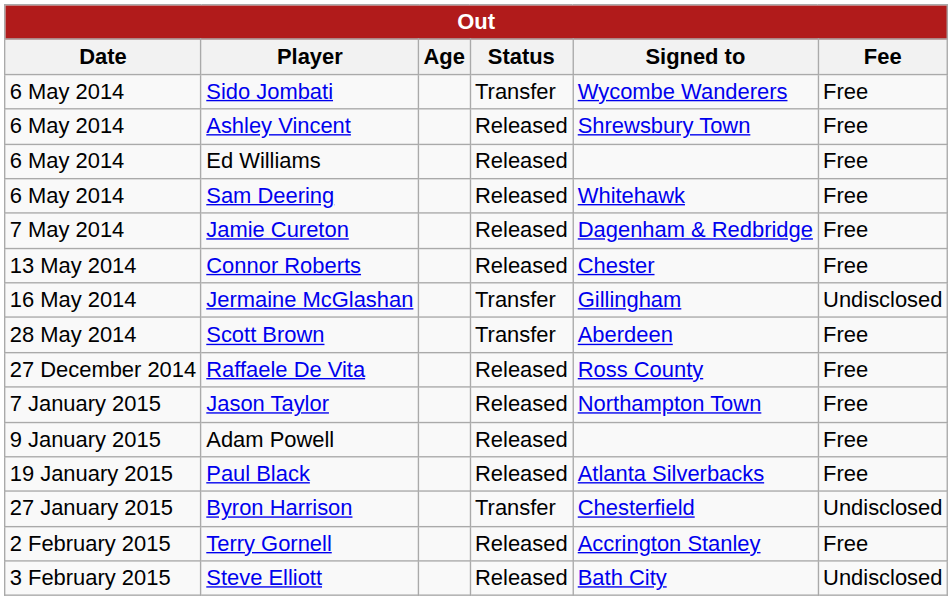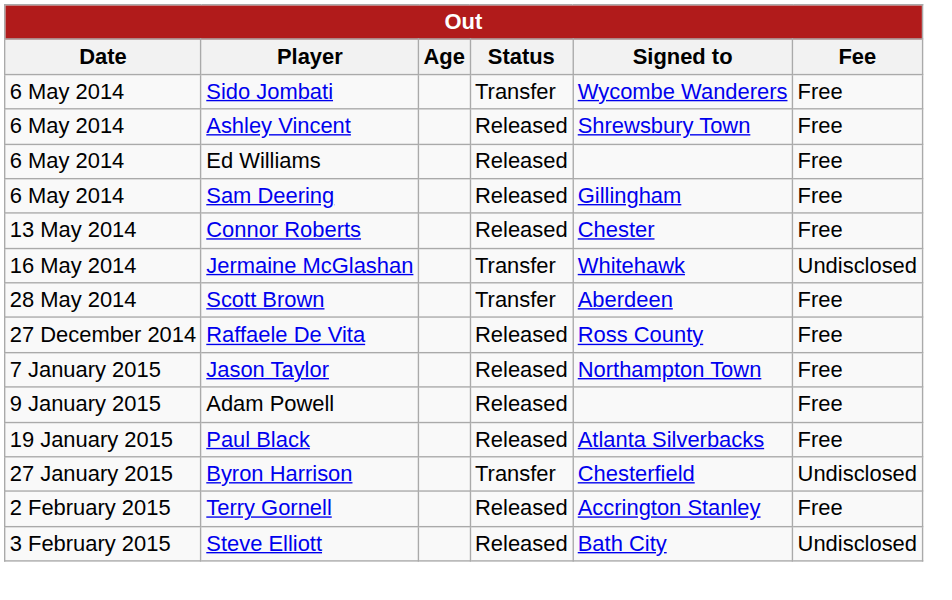Sam Deering | Signed to: Whitehawk -> Gillingham
- row: 7 May 2014 | Jamie Cureton | Released | Dagenham & Redbridge | Free
Jermaine McGlashan | Signed to: Gillingham -> Whitehawk
